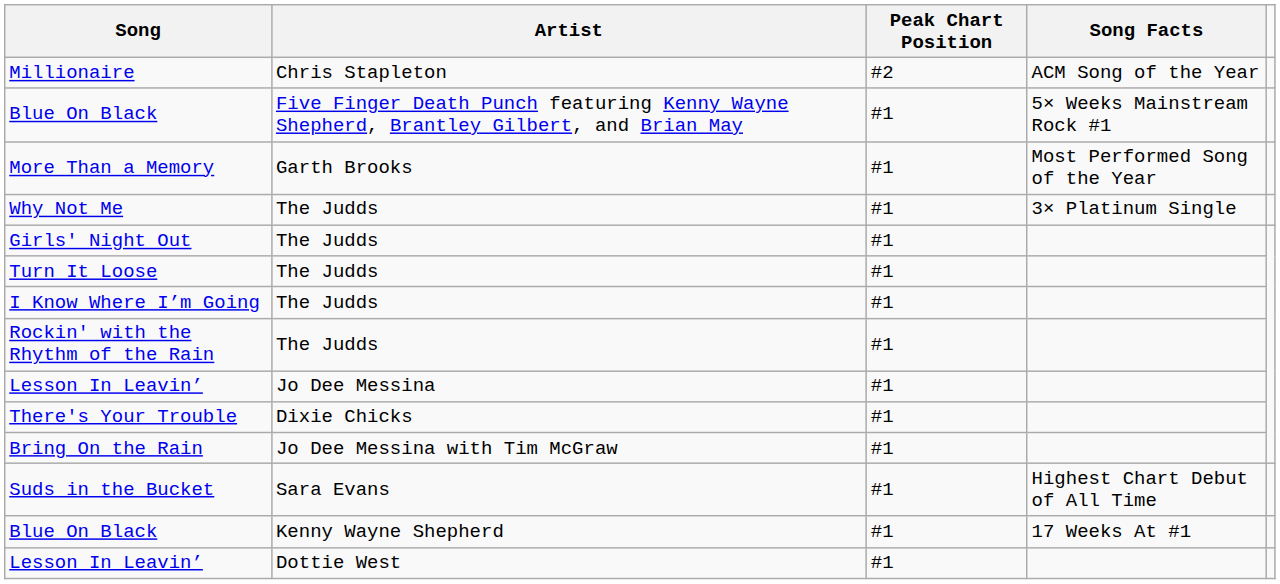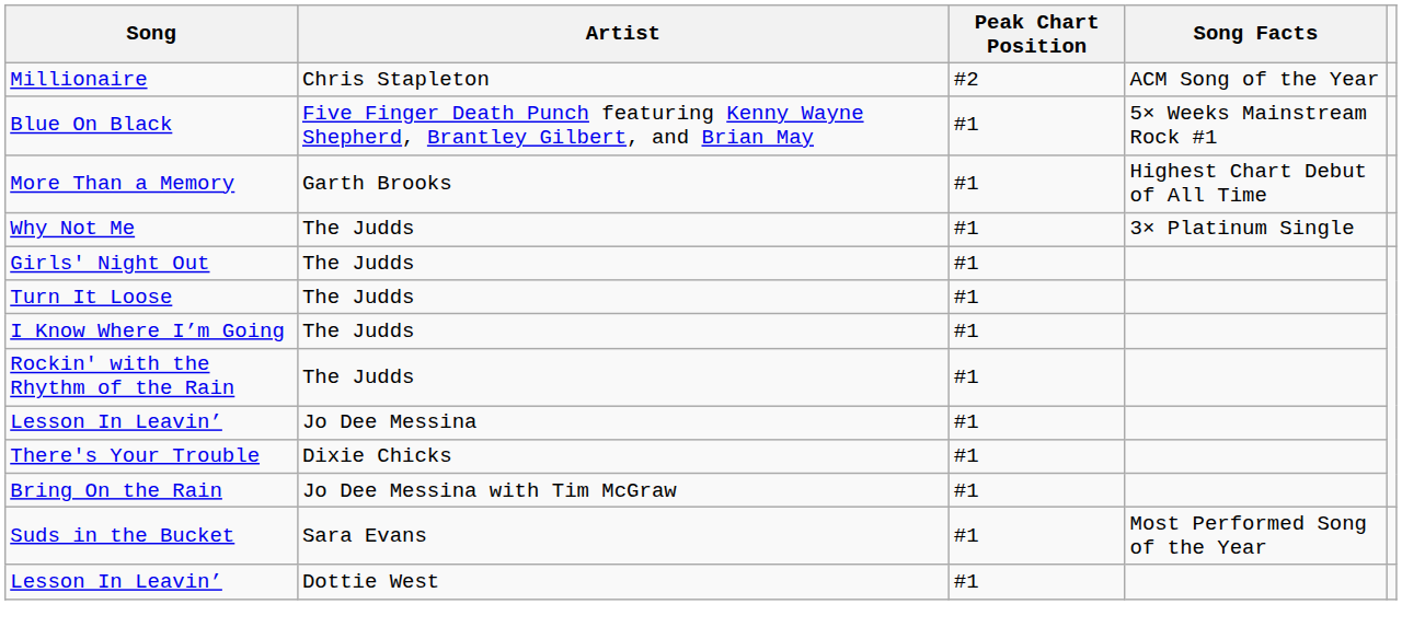More Than a Memory | Song Facts: Most Performed Song of the Year -> Highest Chart Debut of All Time
Suds in the Bucket | Song Facts: Highest Chart Debut of All Time -> Most Performed Song of the Year
- row: Blue On Black | Kenny Wayne Shepherd | #1 | 17 Weeks At #1
